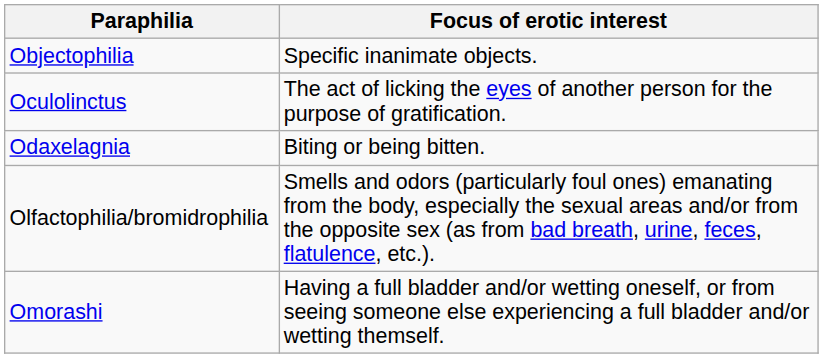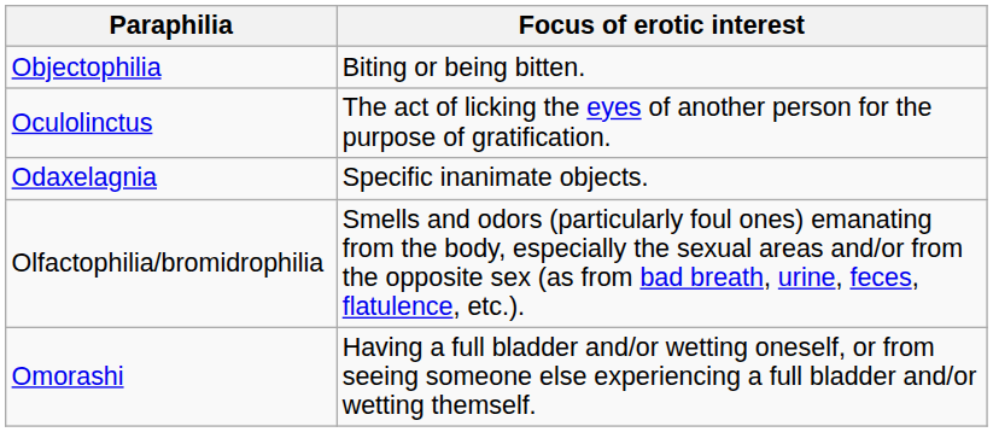Objectophilia | Focus of erotic interest: Specific inanimate objects. -> Biting or being bitten.
Odaxelagnia | Focus of erotic interest: Biting or being bitten. -> Specific inanimate objects.
